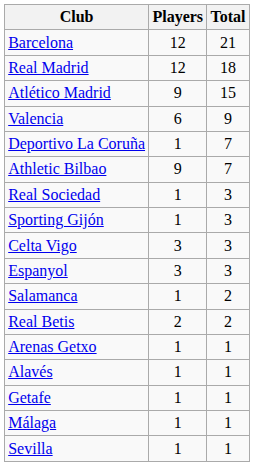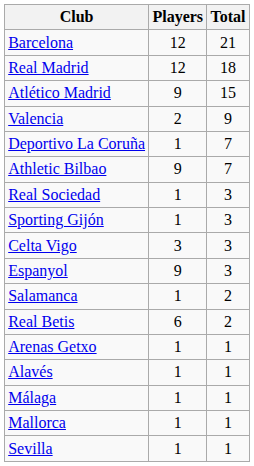Valencia | Players: 6 -> 2
Espanyol | Players: 3 -> 9
Real Betis | Players: 2 -> 6
- row: Getafe | 1 | 1
+ row: Mallorca | 1 | 1
